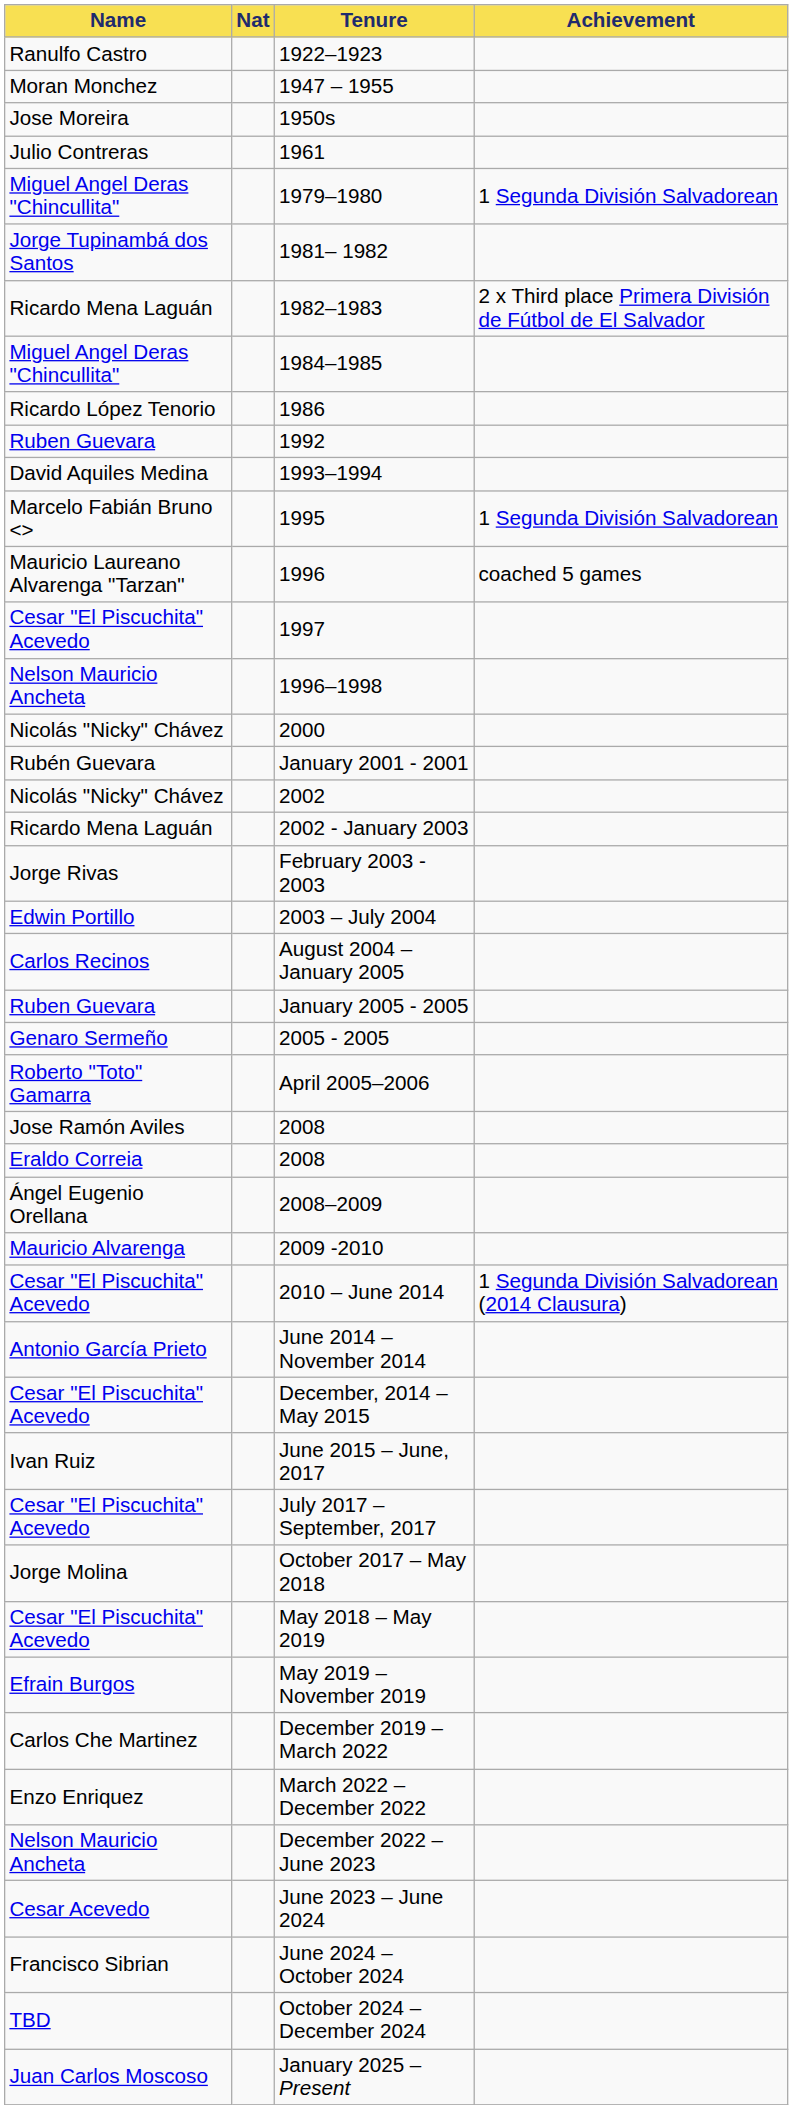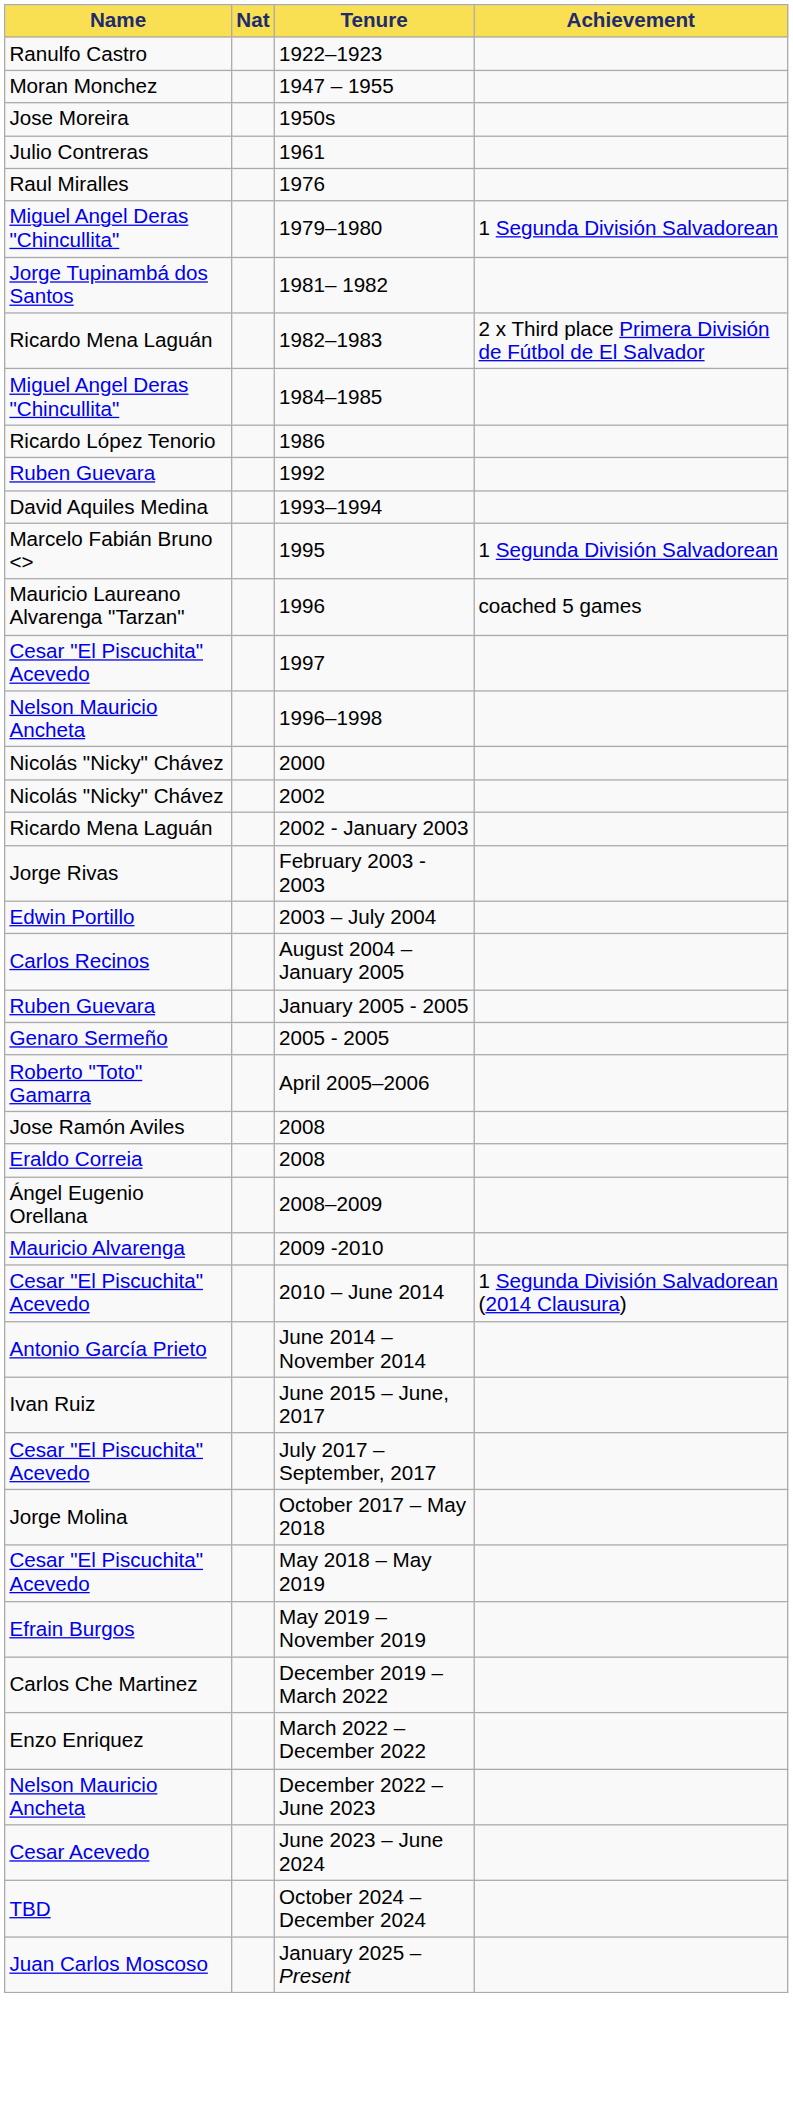+ row: Raul Miralles | 1976
- row: Rubén Guevara | January 2001 - 2001
- row: Cesar "El Piscuchita" Acevedo | December, 2014 – May 2015
- row: Francisco Sibrian | June 2024 – October 2024
